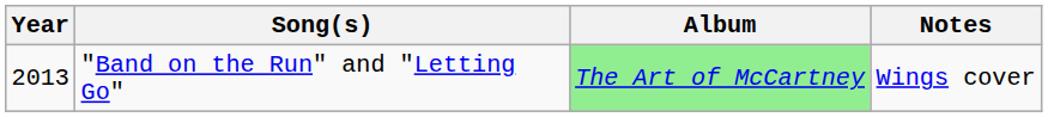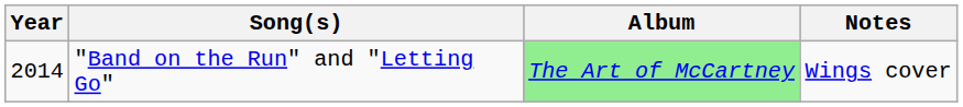"Band on the Run" and "Letting Go" | Year: 2013 -> 2014
